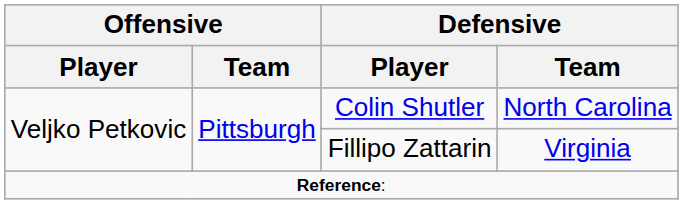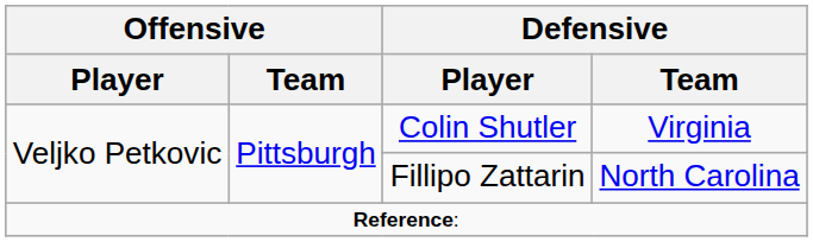Colin Shutler | Defensive / Team: North Carolina -> Virginia
Fillipo Zattarin | Defensive / Team: Virginia -> North Carolina
